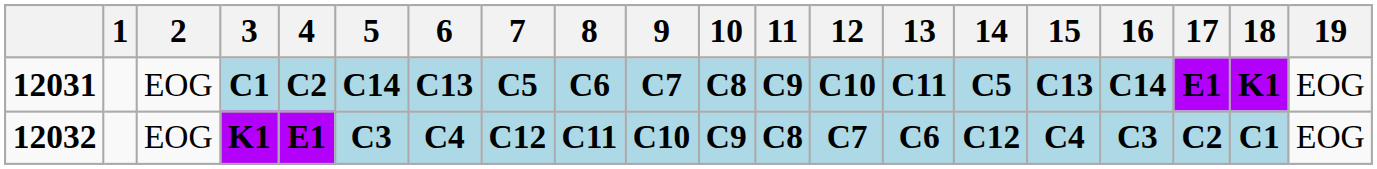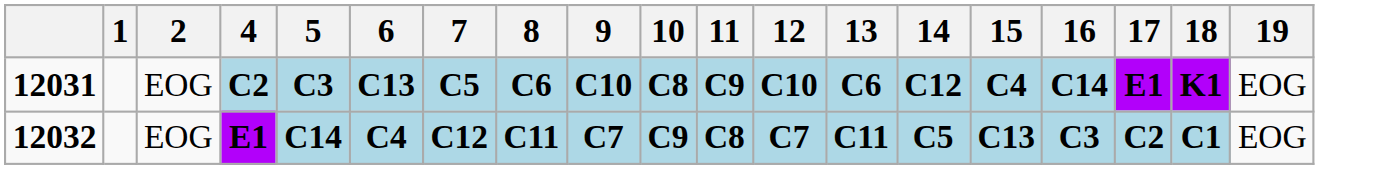- column: 3 | C1 | K1
12031 | 5: C14 -> C3
12031 | 9: C7 -> C10
12031 | 13: C11 -> C6
12031 | 14: C5 -> C12
12031 | 15: C13 -> C4
12032 | 5: C3 -> C14
12032 | 9: C10 -> C7
12032 | 13: C6 -> C11
12032 | 14: C12 -> C5
12032 | 15: C4 -> C13
